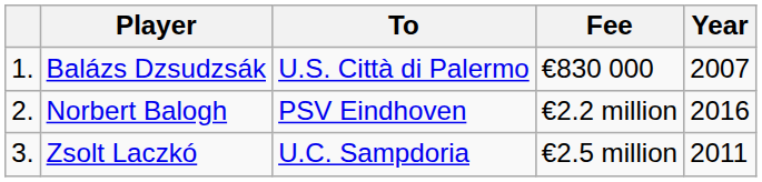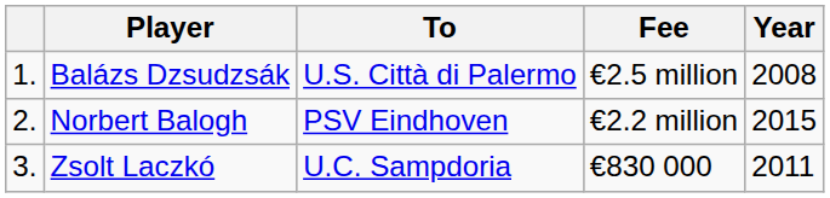Balázs Dzsudzsák | Fee: €830 000 -> €2.5 million
Balázs Dzsudzsák | Year: 2007 -> 2008
Norbert Balogh | Year: 2016 -> 2015
Zsolt Laczkó | Fee: €2.5 million -> €830 000
